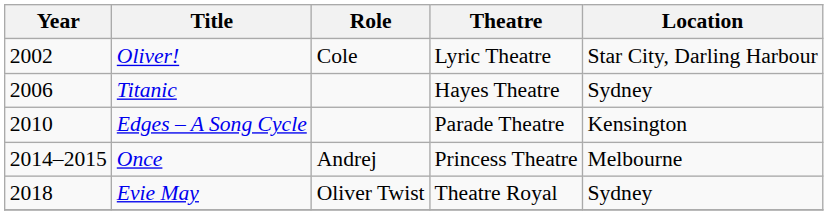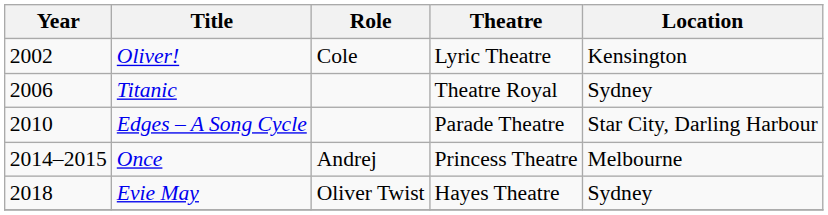Oliver! | Location: Star City, Darling Harbour -> Kensington
Titanic | Theatre: Hayes Theatre -> Theatre Royal
Edges – A Song Cycle | Location: Kensington -> Star City, Darling Harbour
Evie May | Theatre: Theatre Royal -> Hayes Theatre
